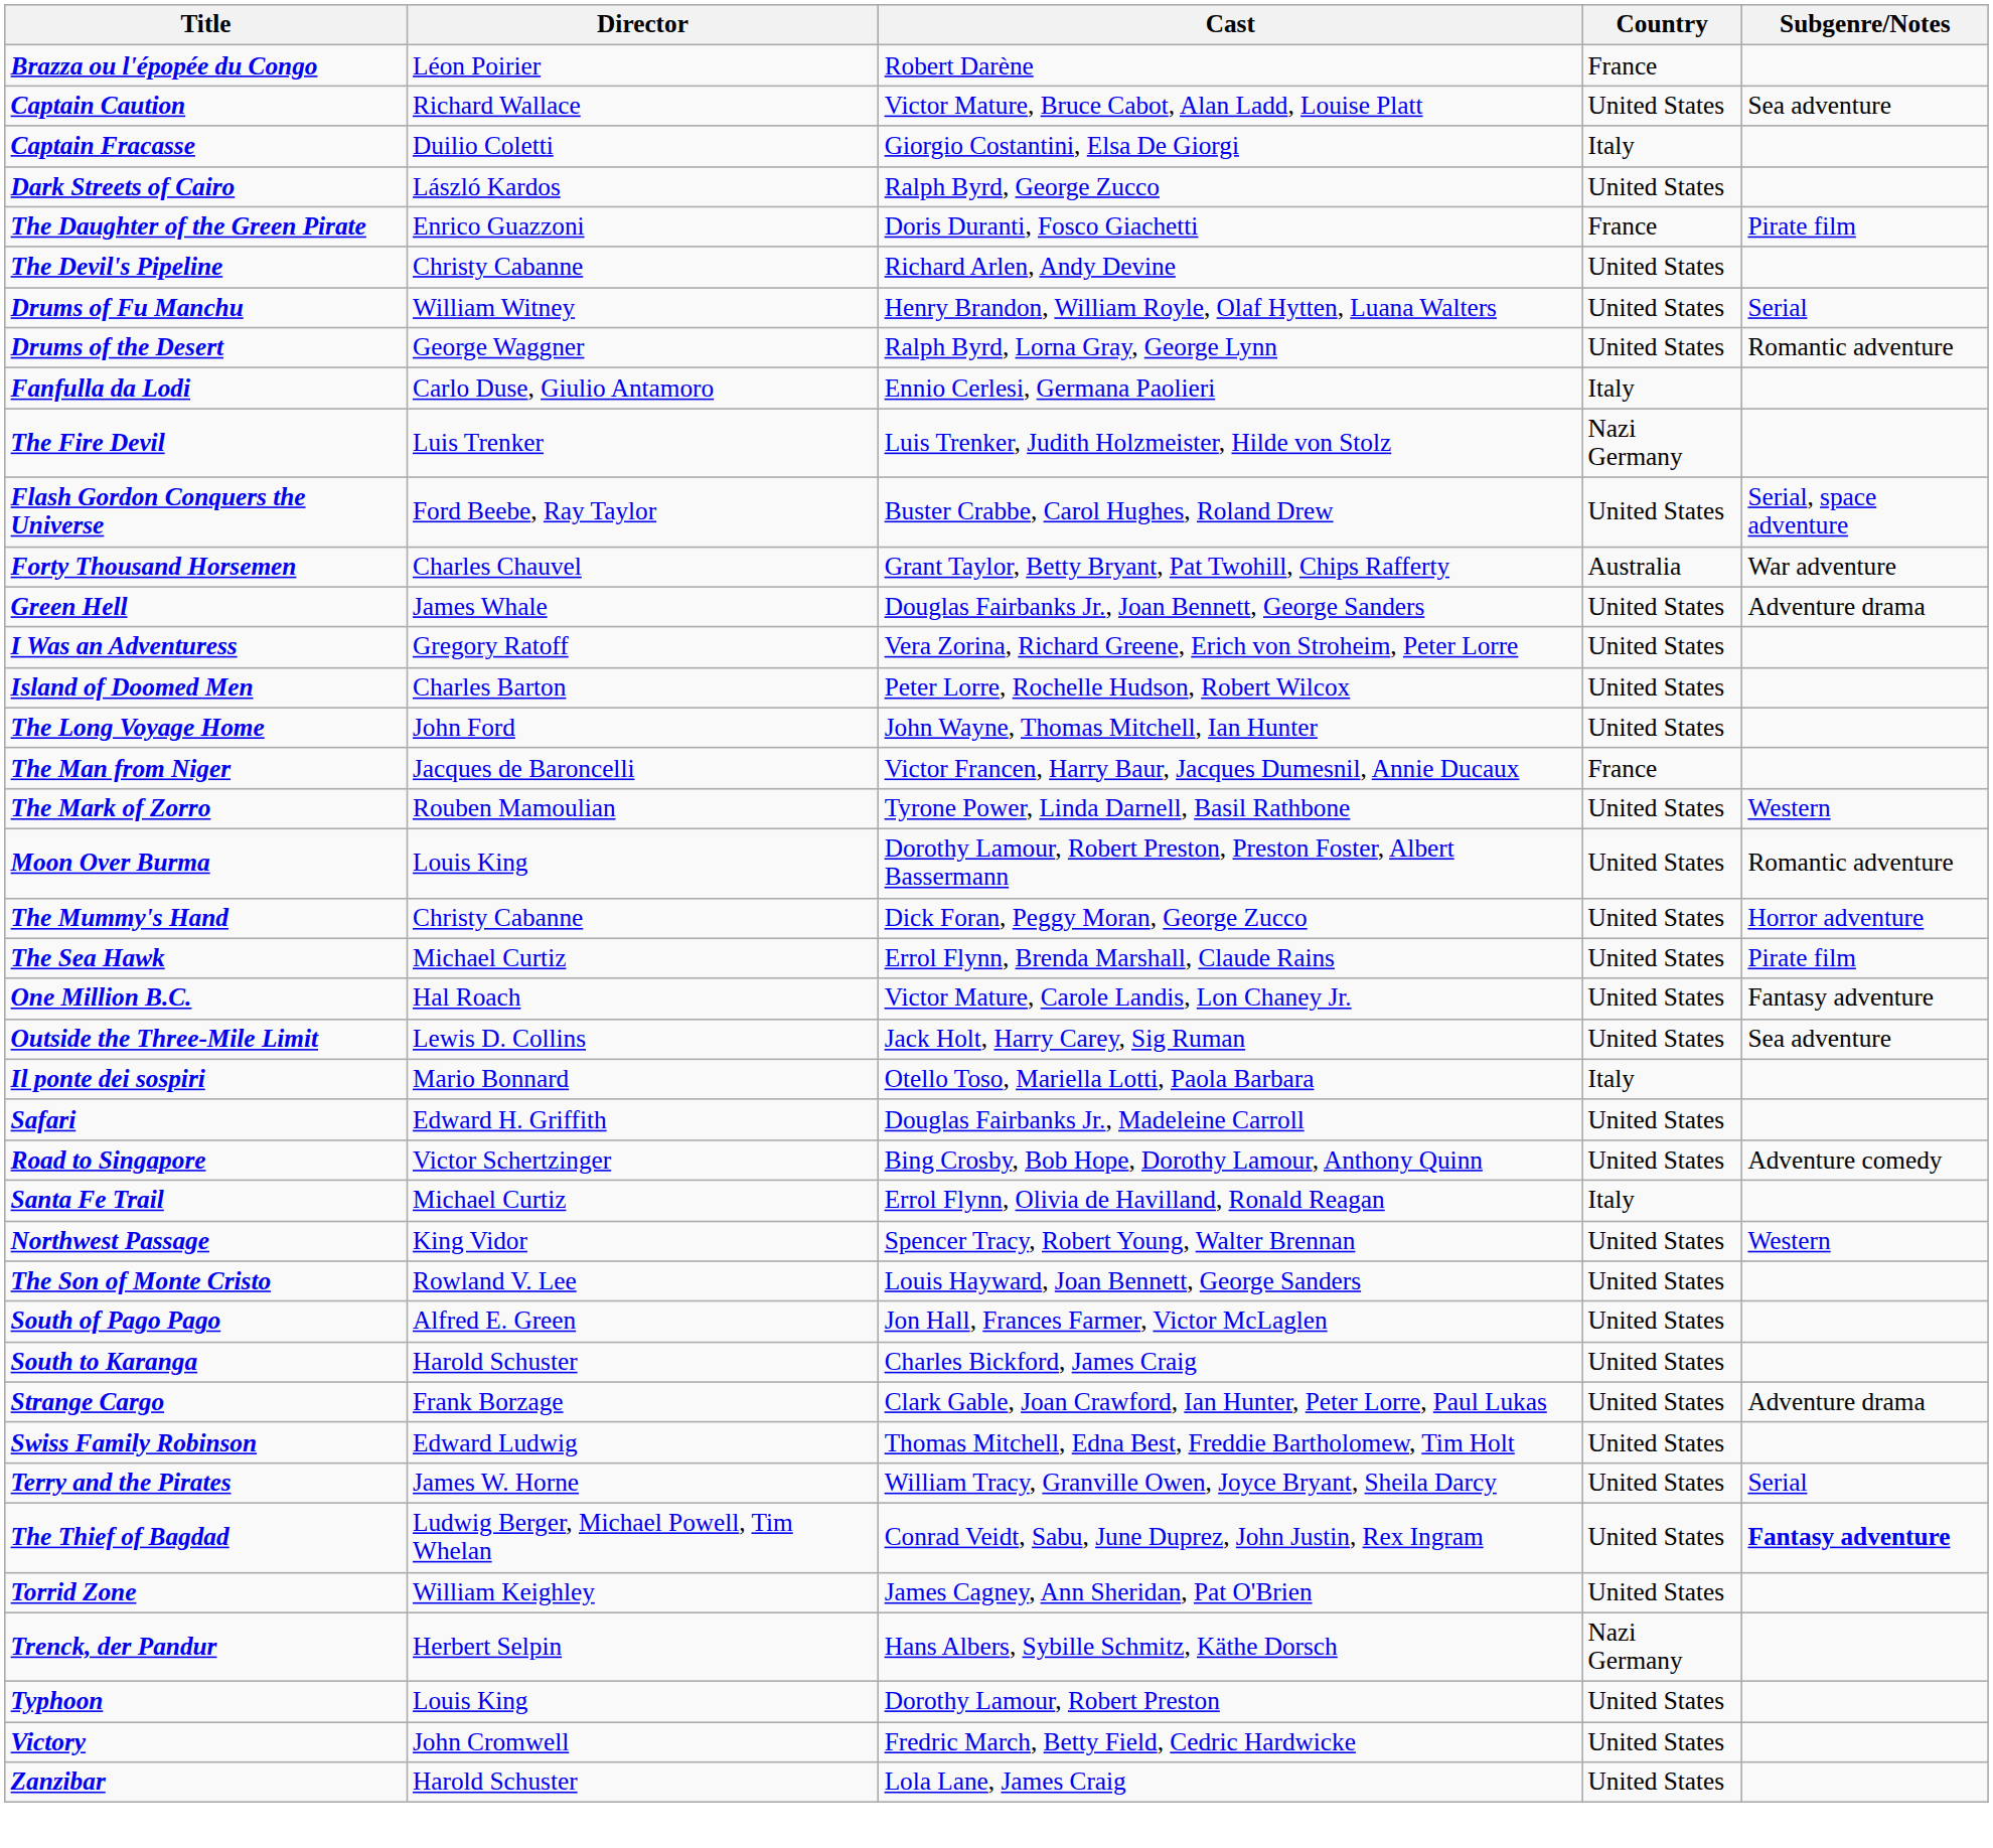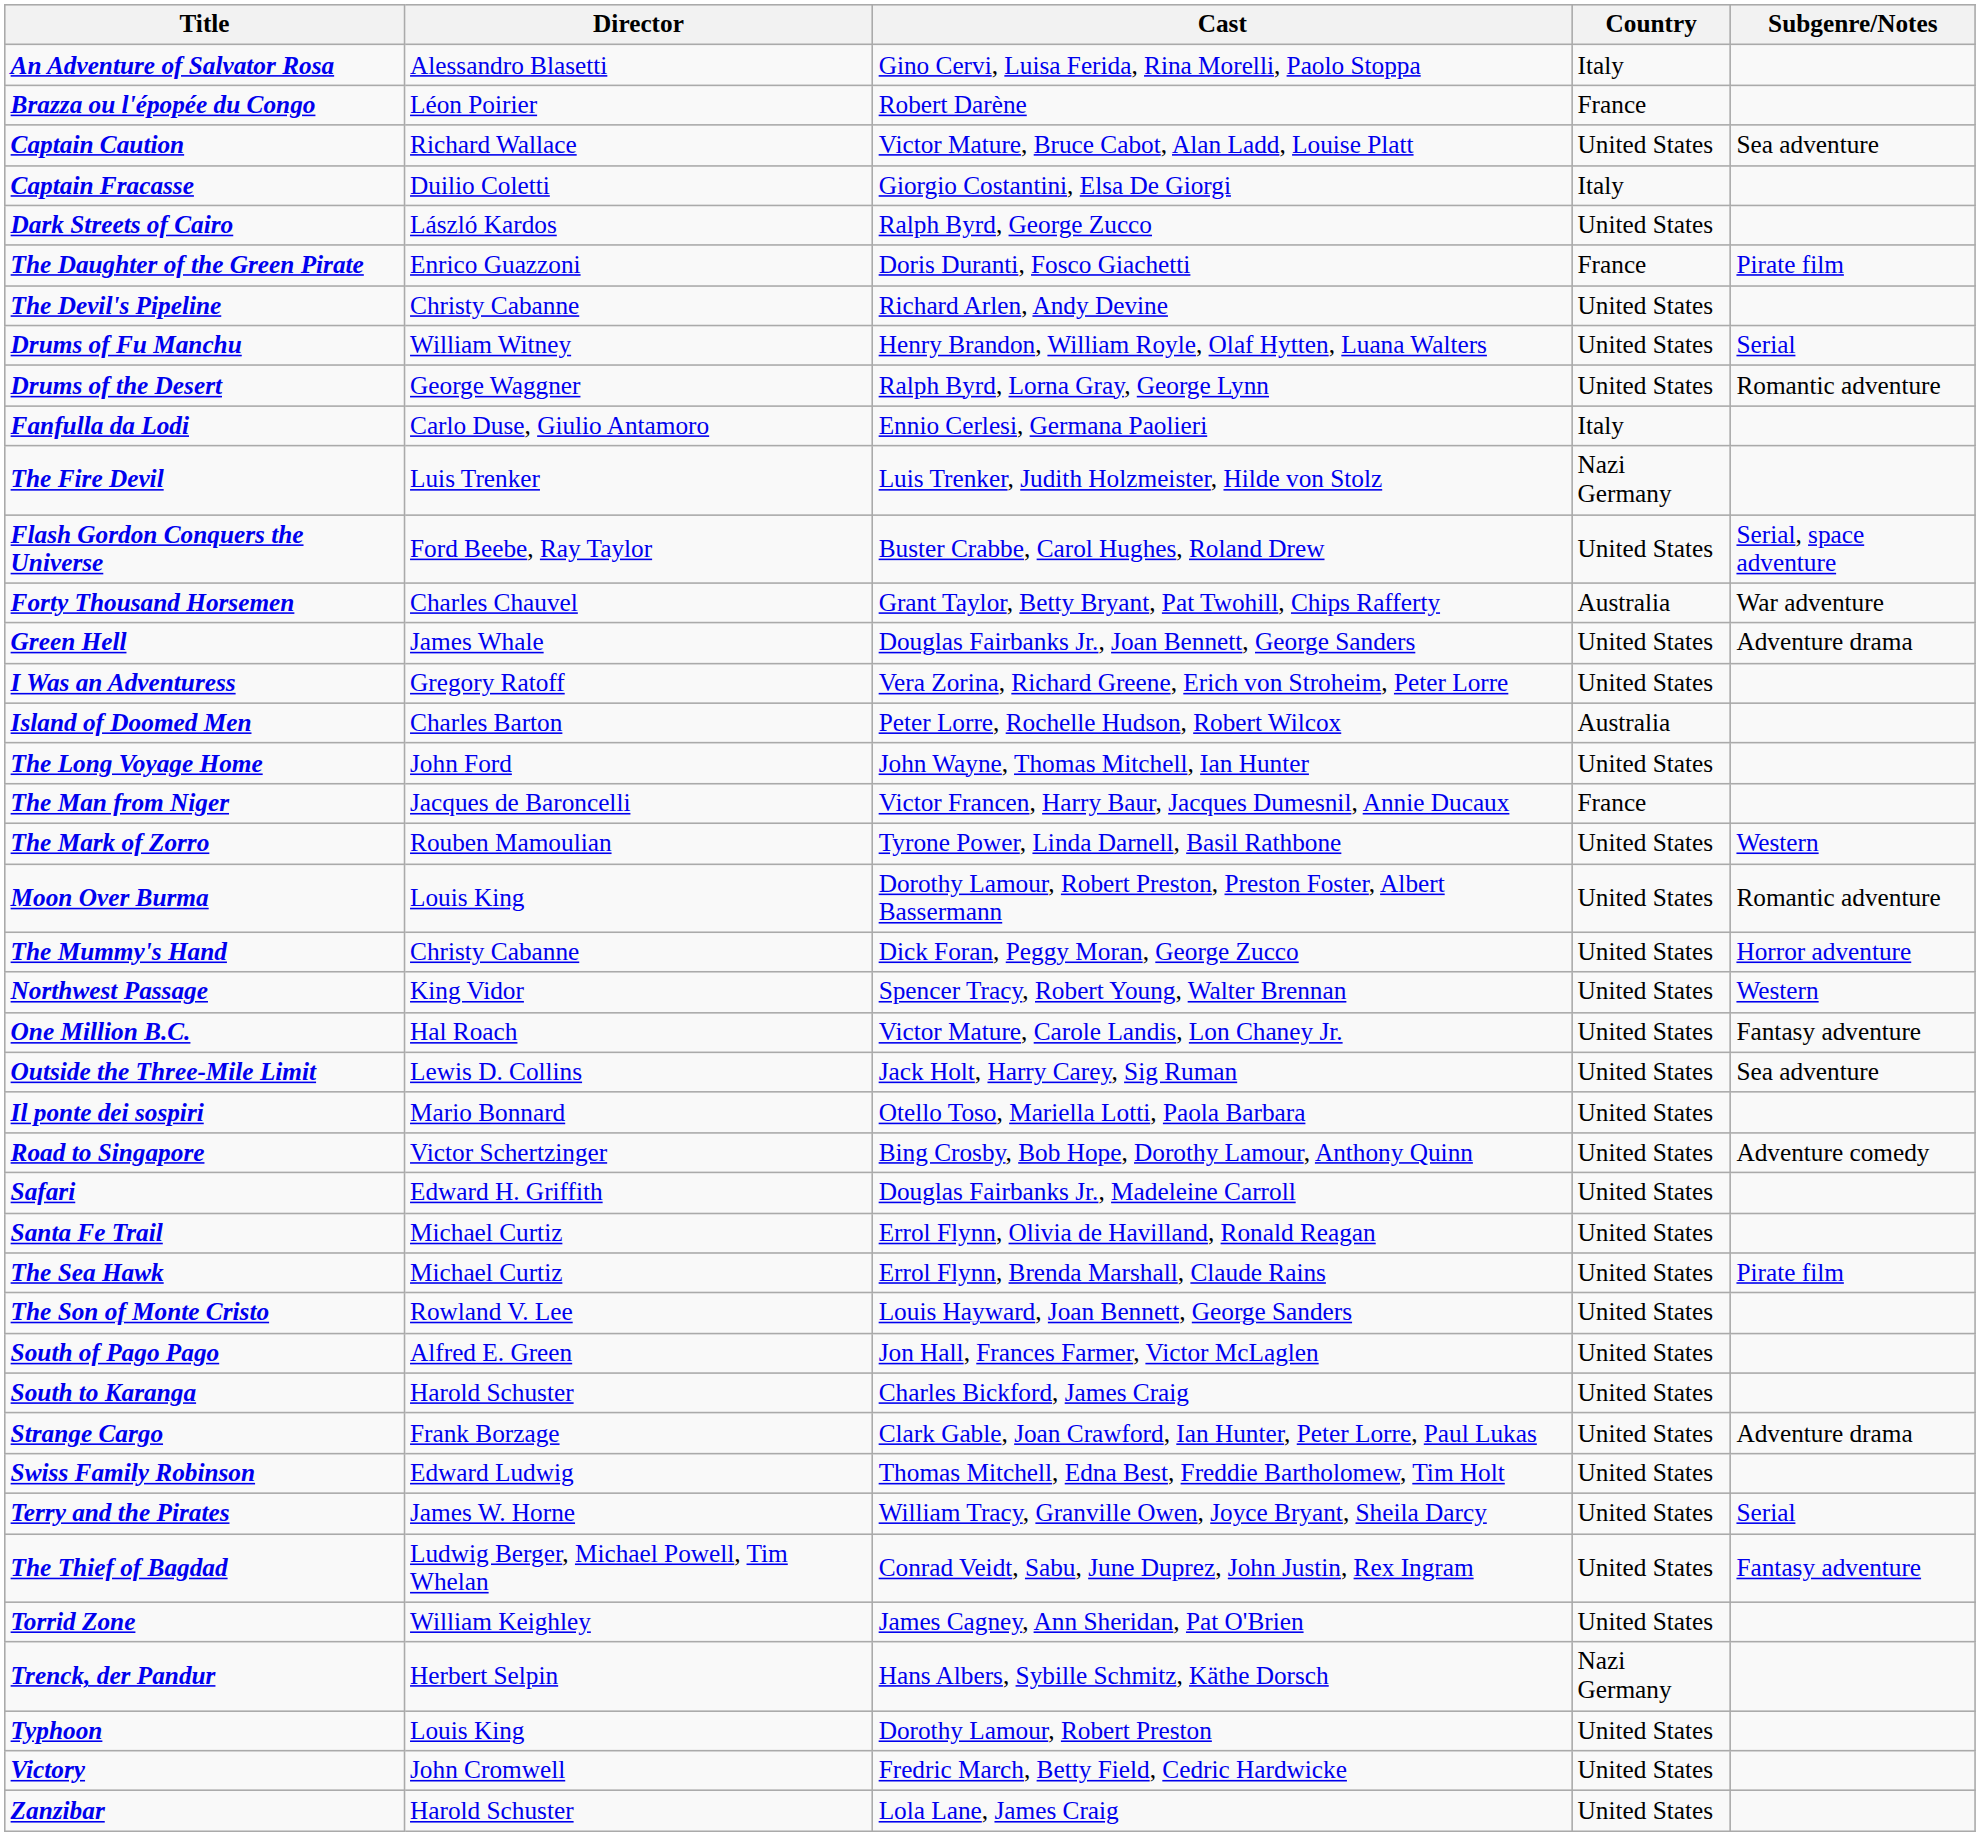+ row: An Adventure of Salvator Rosa | Alessandro Blasetti | Gino Cervi, Luisa Ferida, Rina Morelli, Paolo Stoppa | Italy
Island of Doomed Men | Country: United States -> Australia
rows swapped: Northwest Passage <-> The Sea Hawk
Il ponte dei sospiri | Country: Italy -> United States
rows swapped: Road to Singapore <-> Safari
Santa Fe Trail | Country: Italy -> United States
The Thief of Bagdad | Subgenre/Notes: bold -> normal
